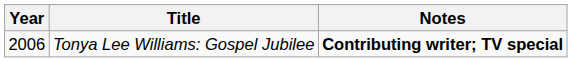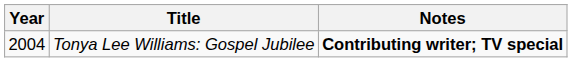Tonya Lee Williams: Gospel Jubilee | Year: 2006 -> 2004
